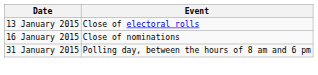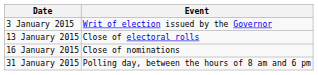+ row: 3 January 2015 | Writ of election issued by the Governor
